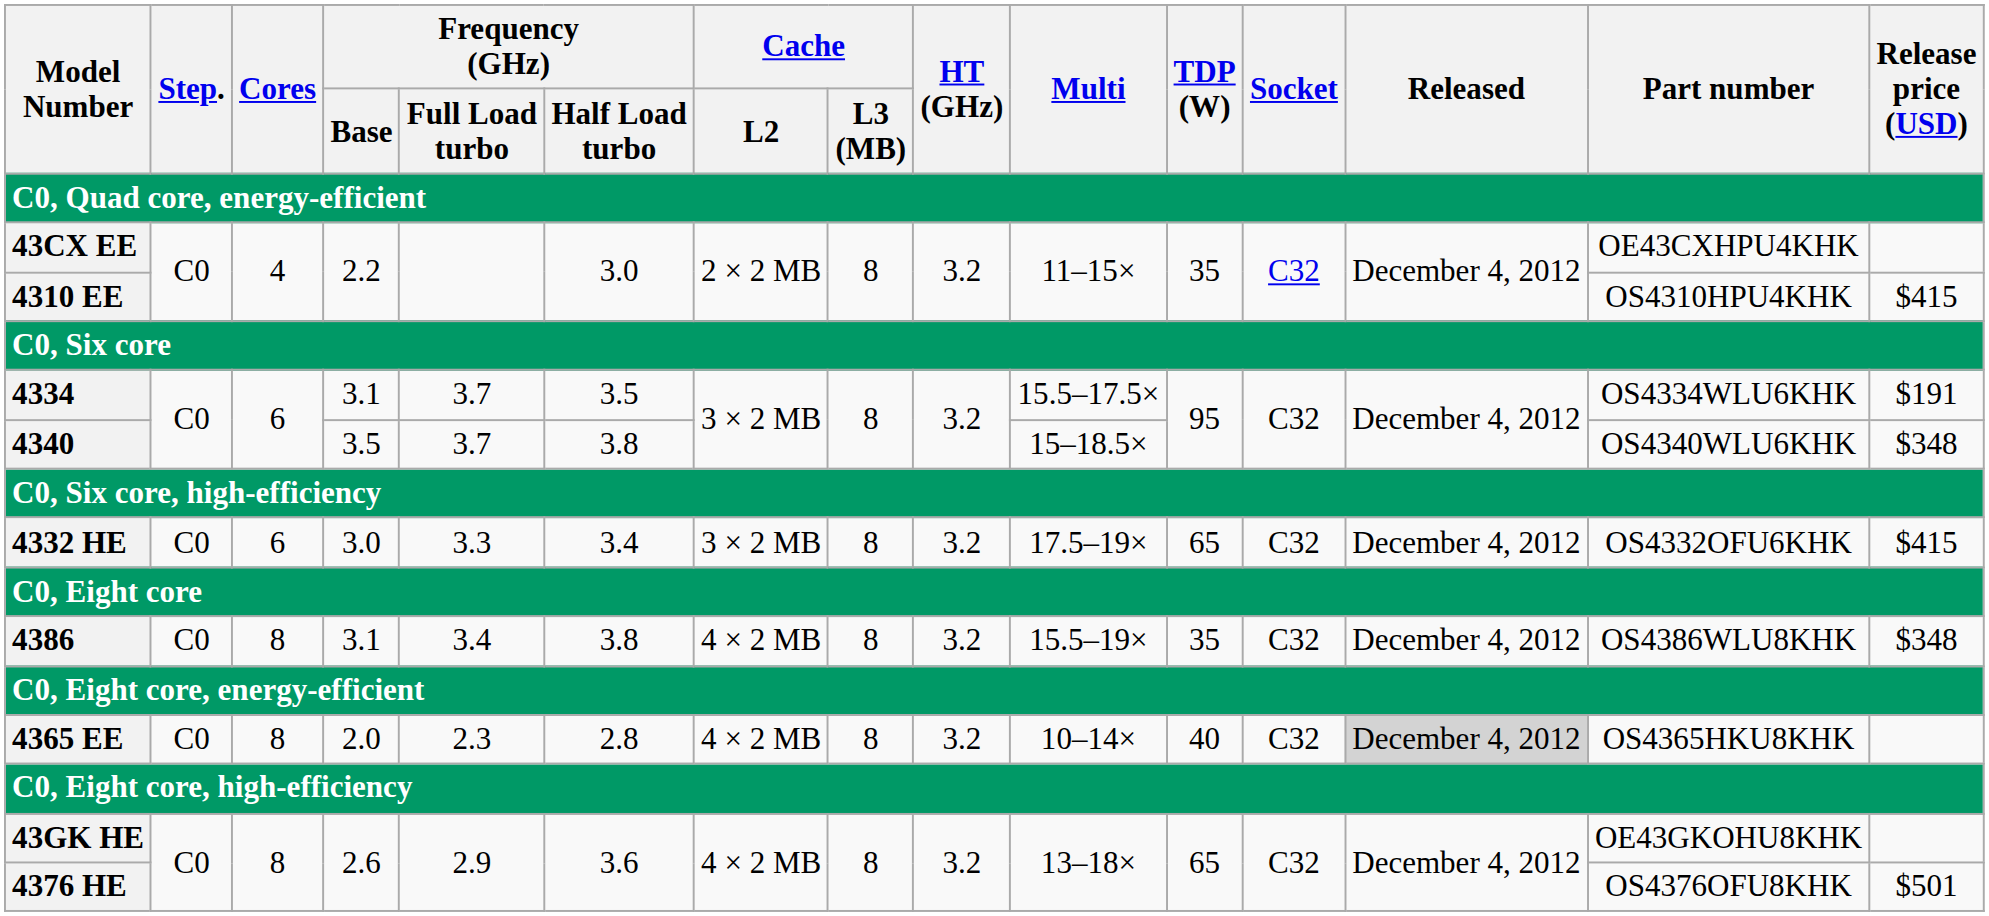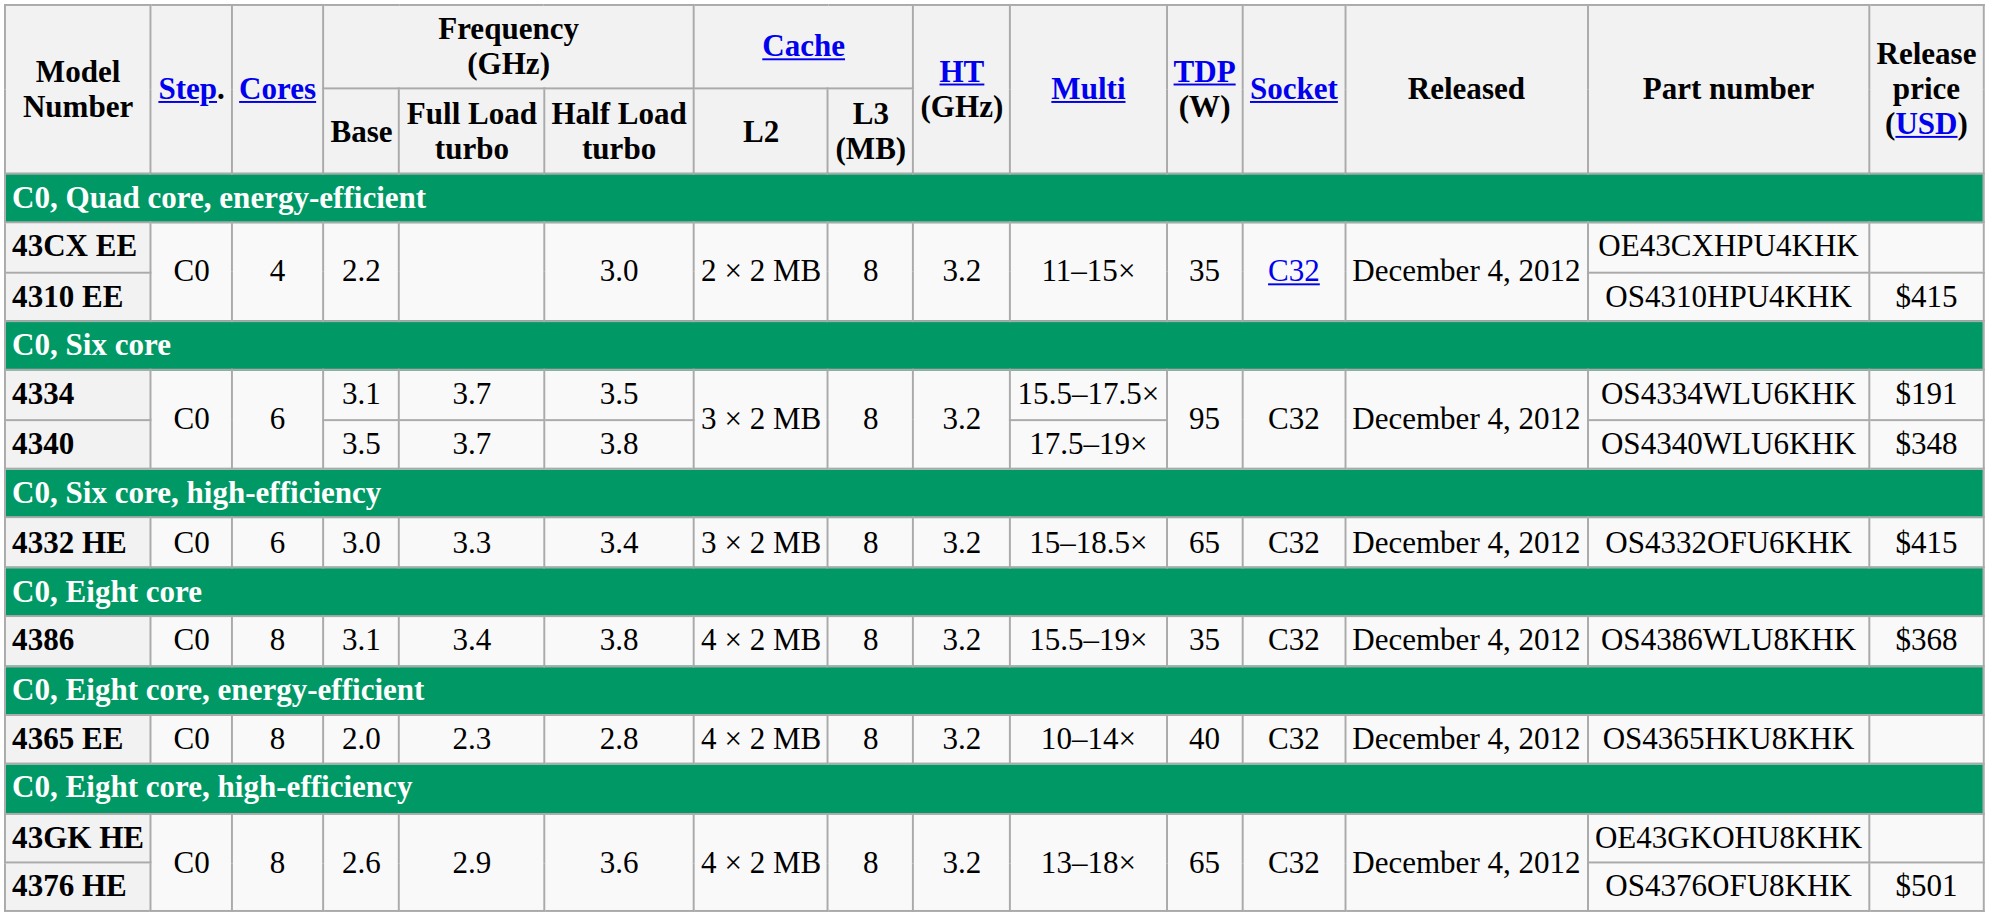4340 | Multi: 15–18.5× -> 17.5–19×
4332 HE | Multi: 17.5–19× -> 15–18.5×
4386 | Release price (USD): $348 -> $368
4365 EE | Released: lightgrey background -> no background
